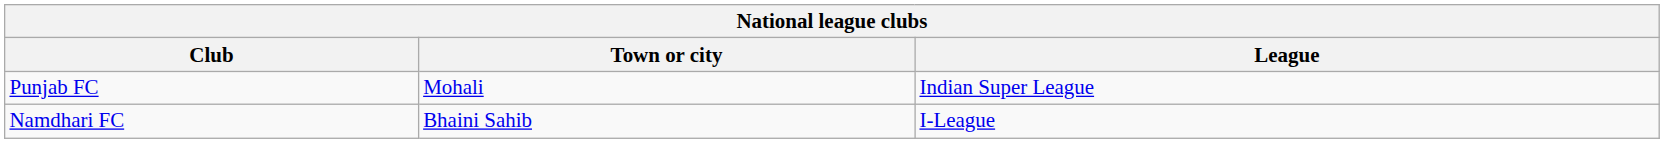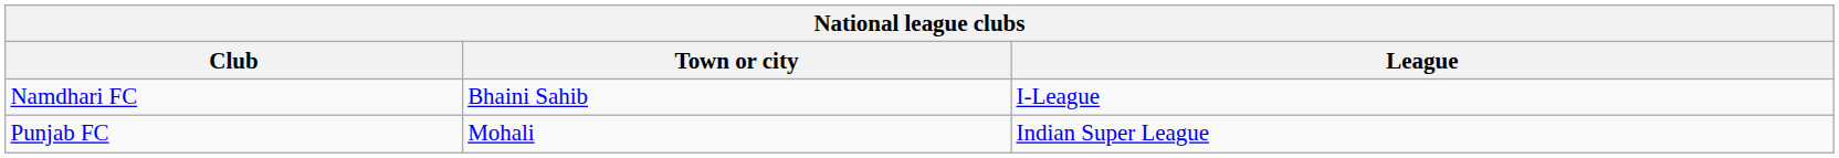rows swapped: Punjab FC <-> Namdhari FC
